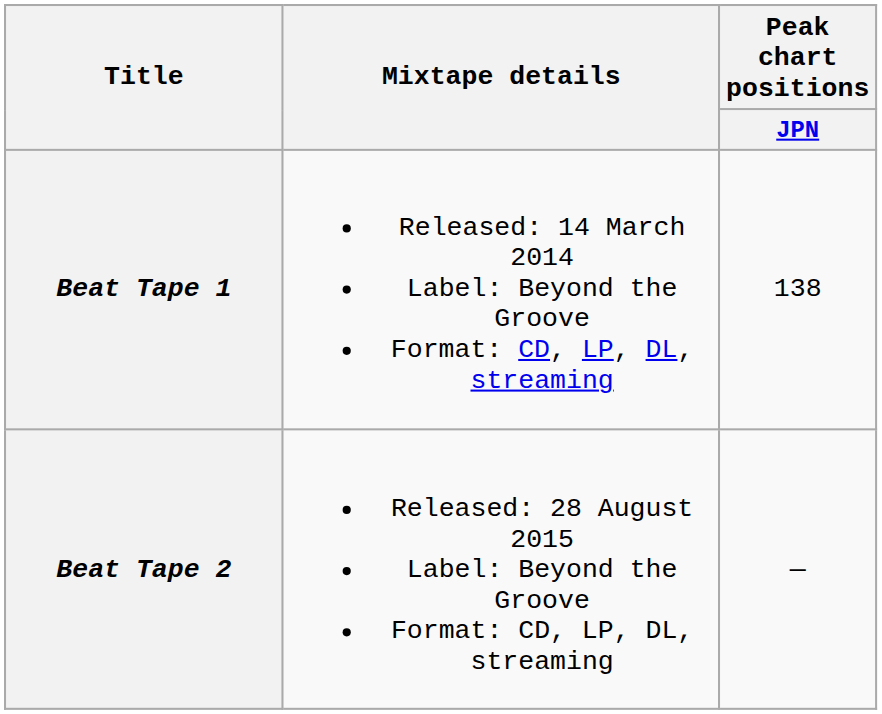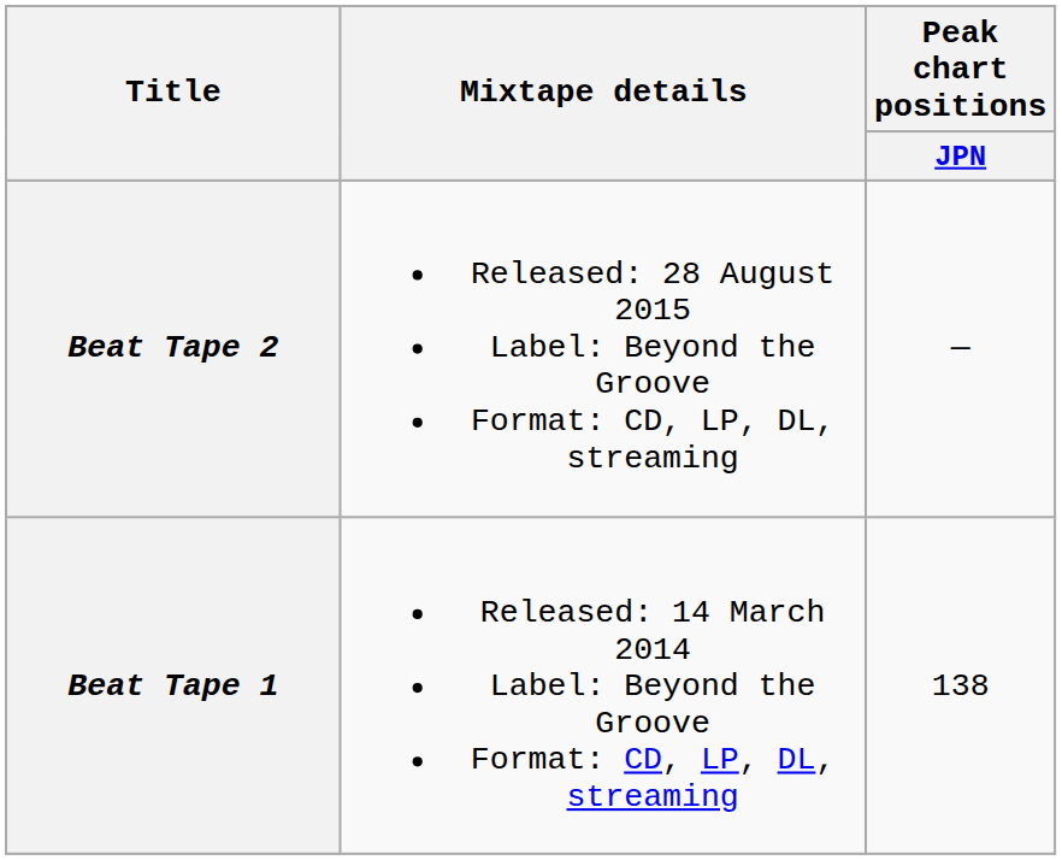rows swapped: Beat Tape 1 <-> Beat Tape 2
